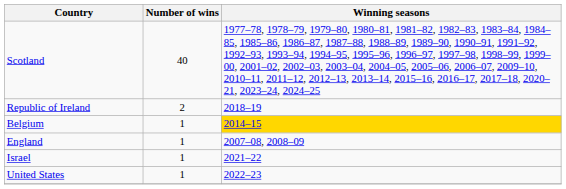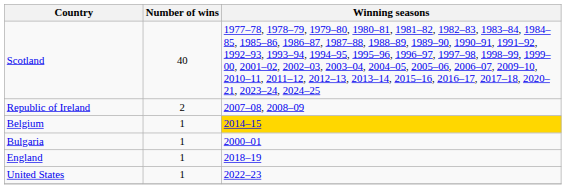Republic of Ireland | Winning seasons: 2018–19 -> 2007–08, 2008–09
+ row: Bulgaria | 1 | 2000–01
England | Winning seasons: 2007–08, 2008–09 -> 2018–19
- row: Israel | 1 | 2021–22
